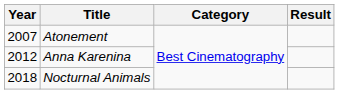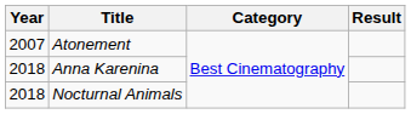Anna Karenina | Year: 2012 -> 2018
